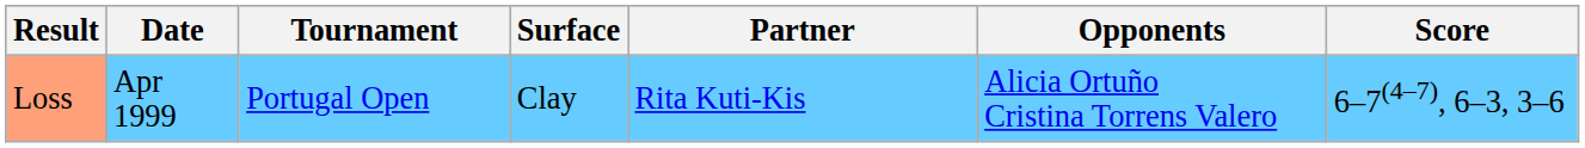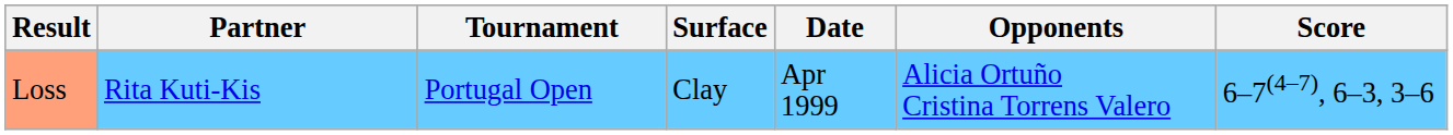columns swapped: Date <-> Partner
